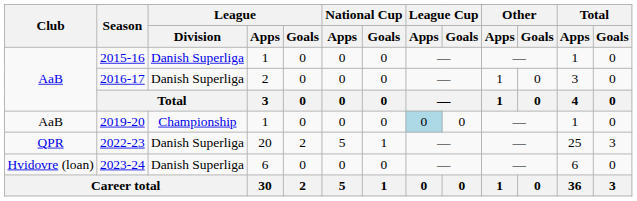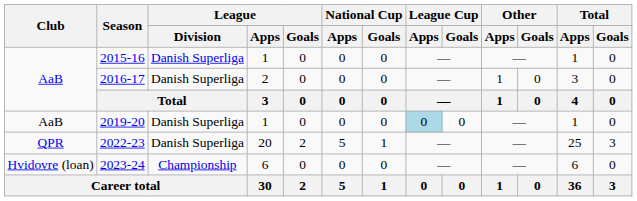2019-20 | League / Division: Championship -> Danish Superliga
2023-24 | League / Division: Danish Superliga -> Championship
